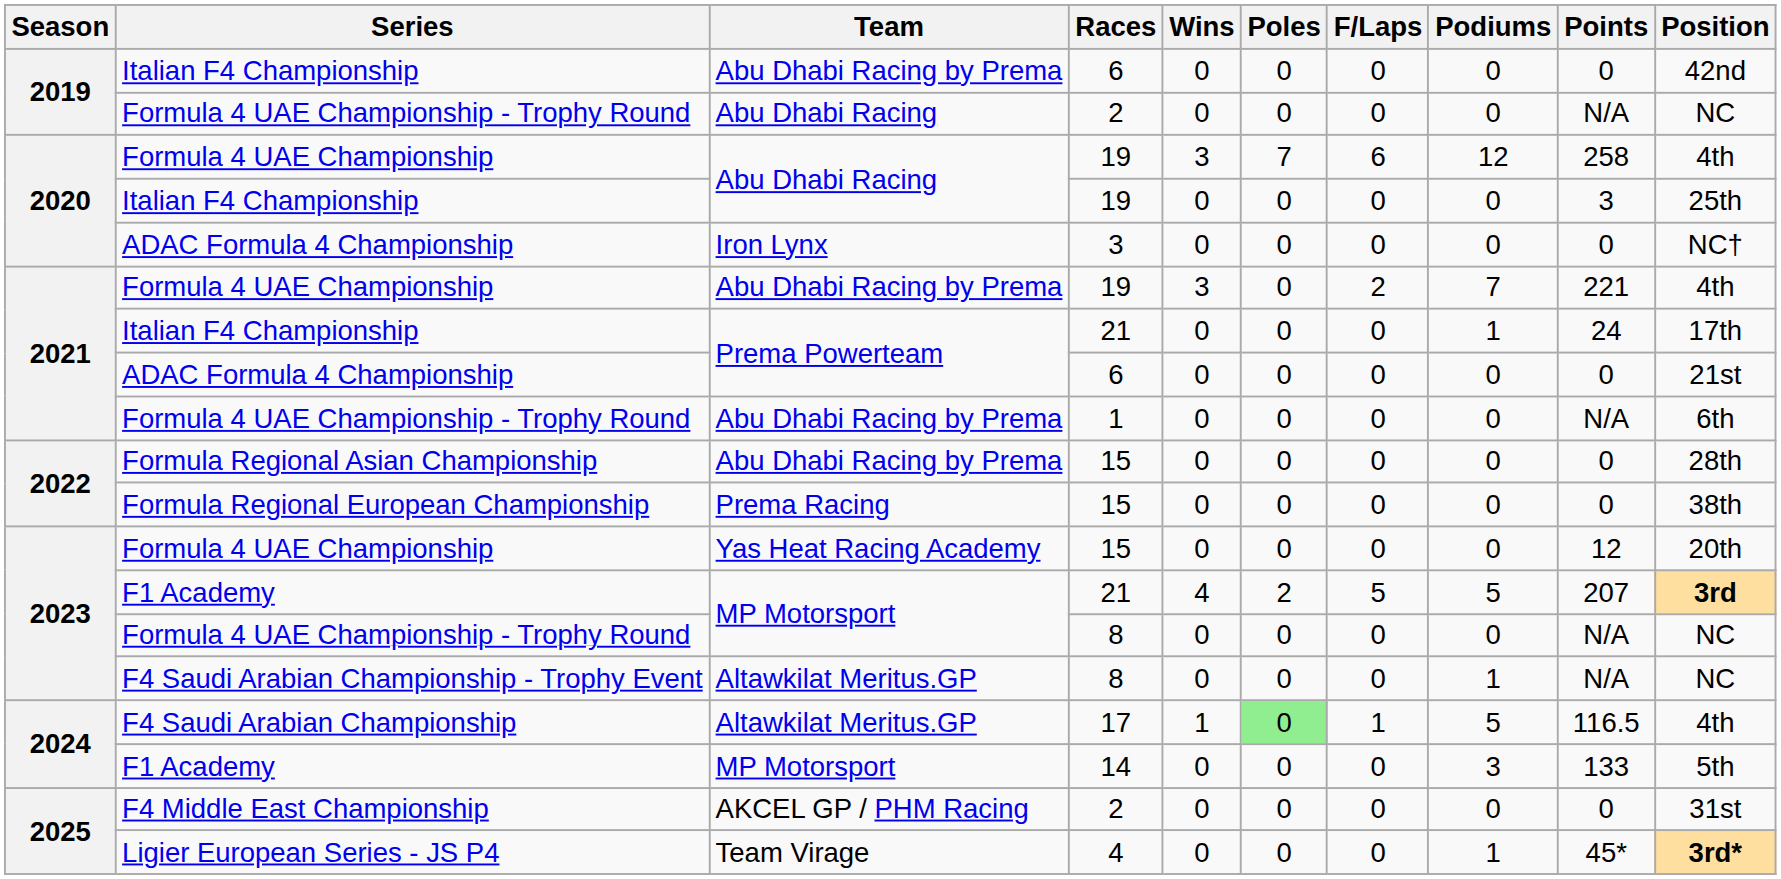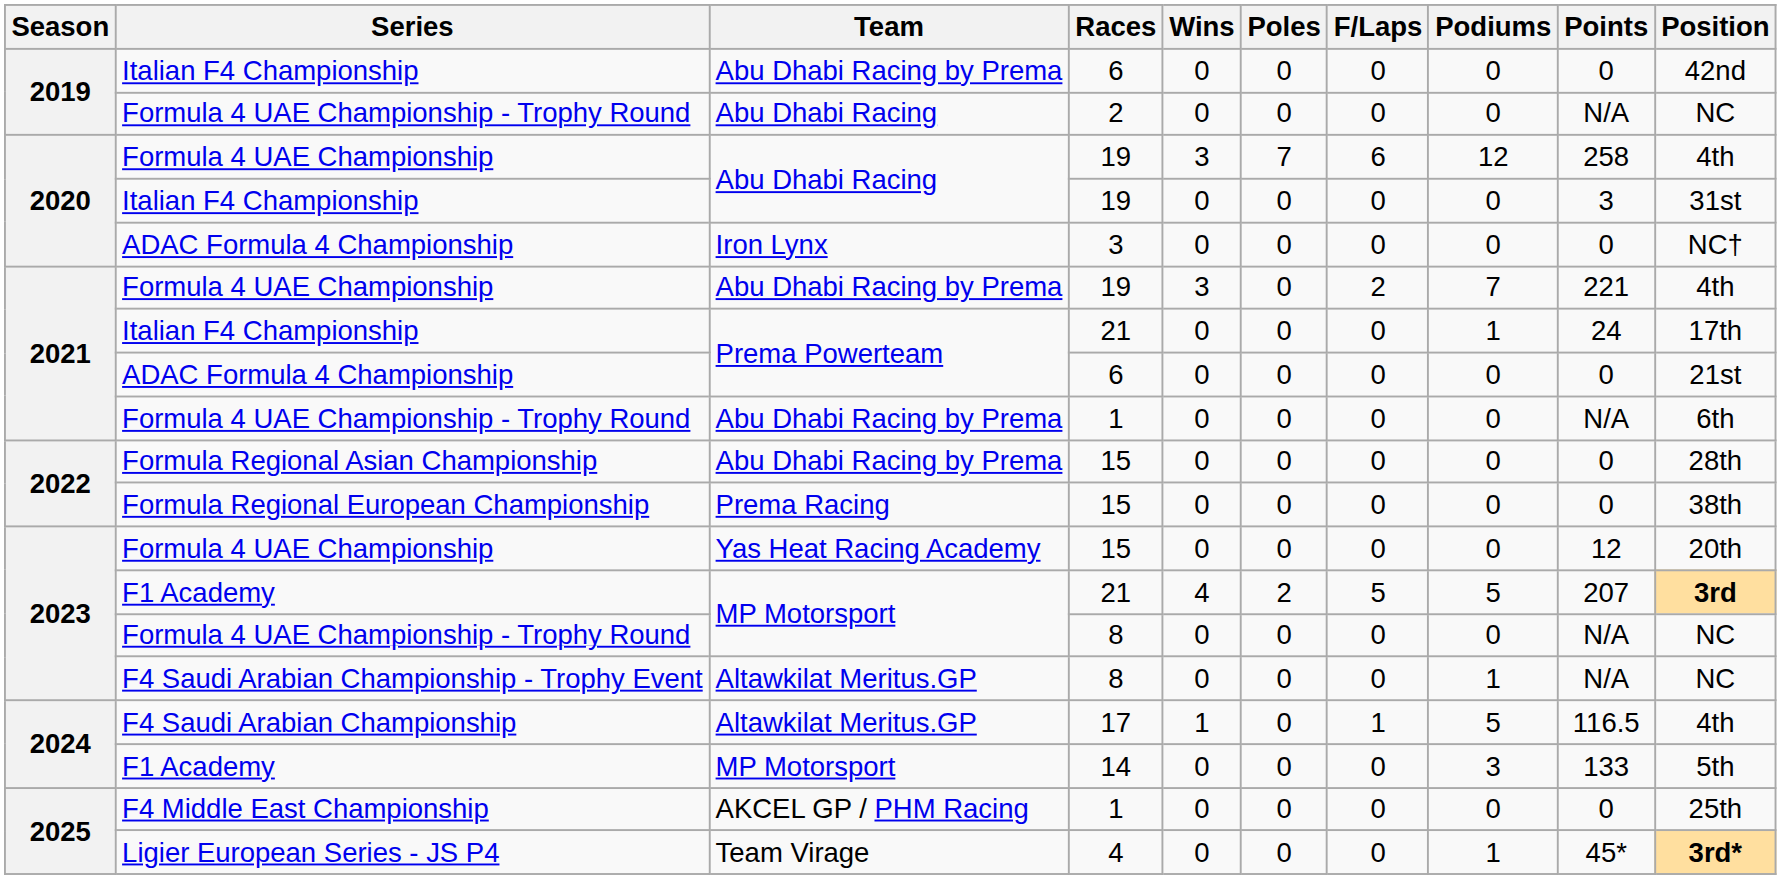2020 / Italian F4 Championship | Position: 25th -> 31st
F4 Saudi Arabian Championship | Poles: lightgreen background -> no background
F4 Middle East Championship | Races: 2 -> 1
F4 Middle East Championship | Position: 31st -> 25th
